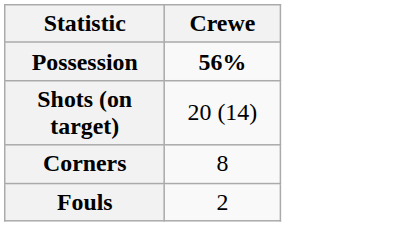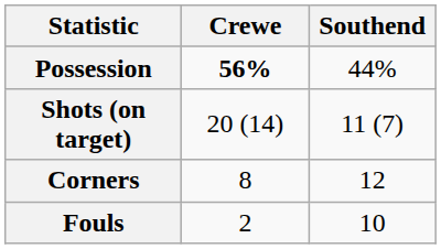+ column: Southend | 44% | 11 (7) | 12 | 10
